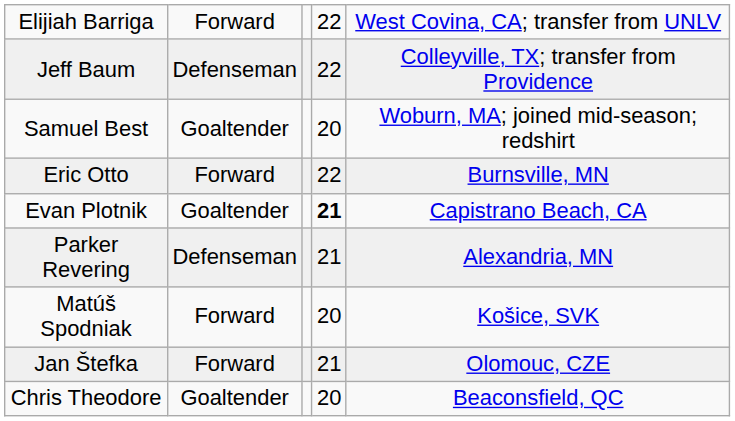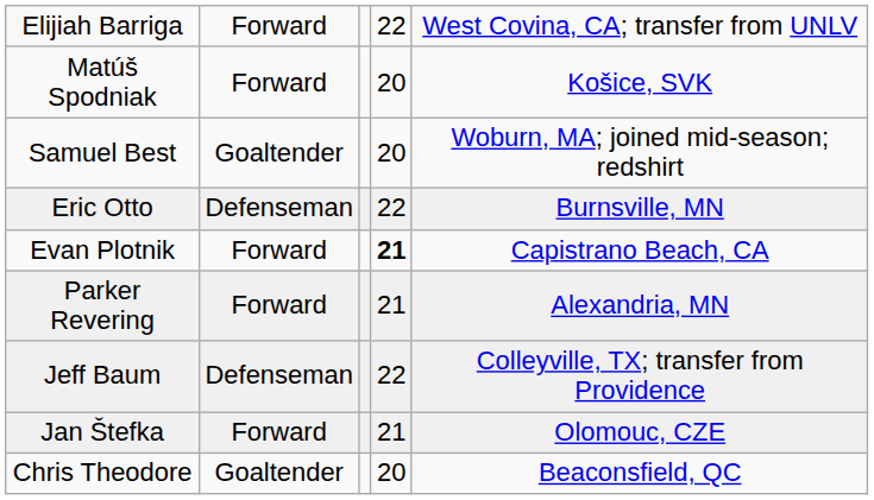rows swapped: Jeff Baum <-> Matúš Spodniak
Eric Otto | column 2: Forward -> Defenseman
Evan Plotnik | column 2: Goaltender -> Forward
Parker Revering | column 2: Defenseman -> Forward
